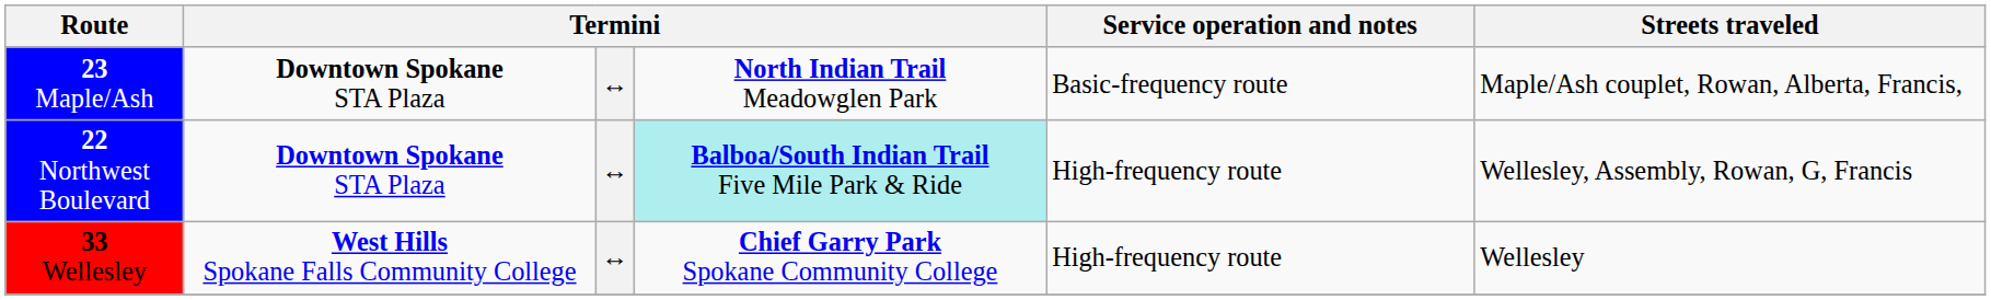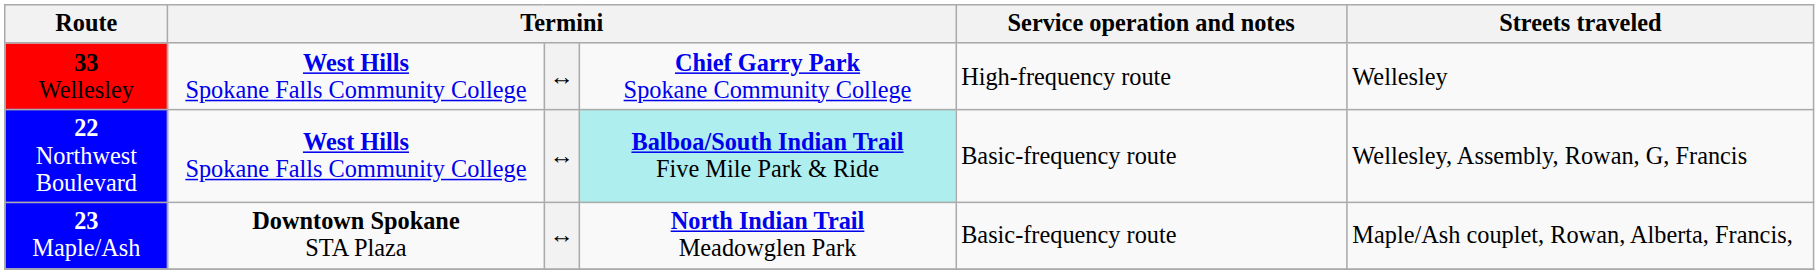rows swapped: 33 Wellesley <-> 23 Maple/Ash
22 Northwest Boulevard | column 2: Downtown Spokane STA Plaza -> West Hills Spokane Falls Community College
22 Northwest Boulevard | Service operation and notes: High-frequency route -> Basic-frequency route
